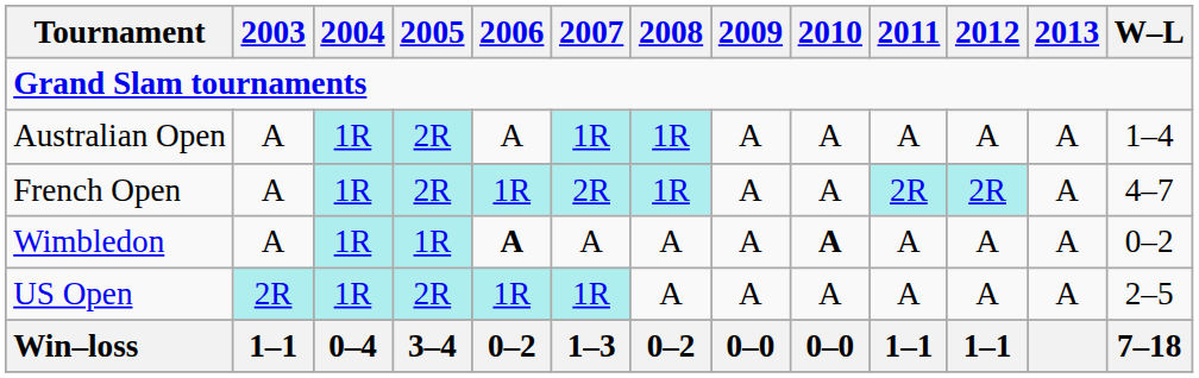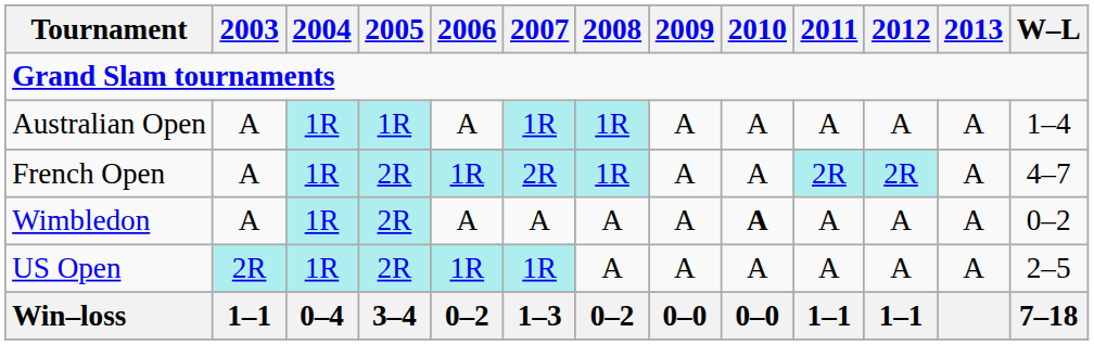Australian Open | 2005: 2R -> 1R
Wimbledon | 2005: 1R -> 2R
Wimbledon | 2006: bold -> normal
